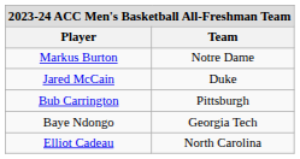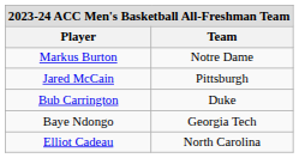Jared McCain | Team: Duke -> Pittsburgh
Bub Carrington | Team: Pittsburgh -> Duke
